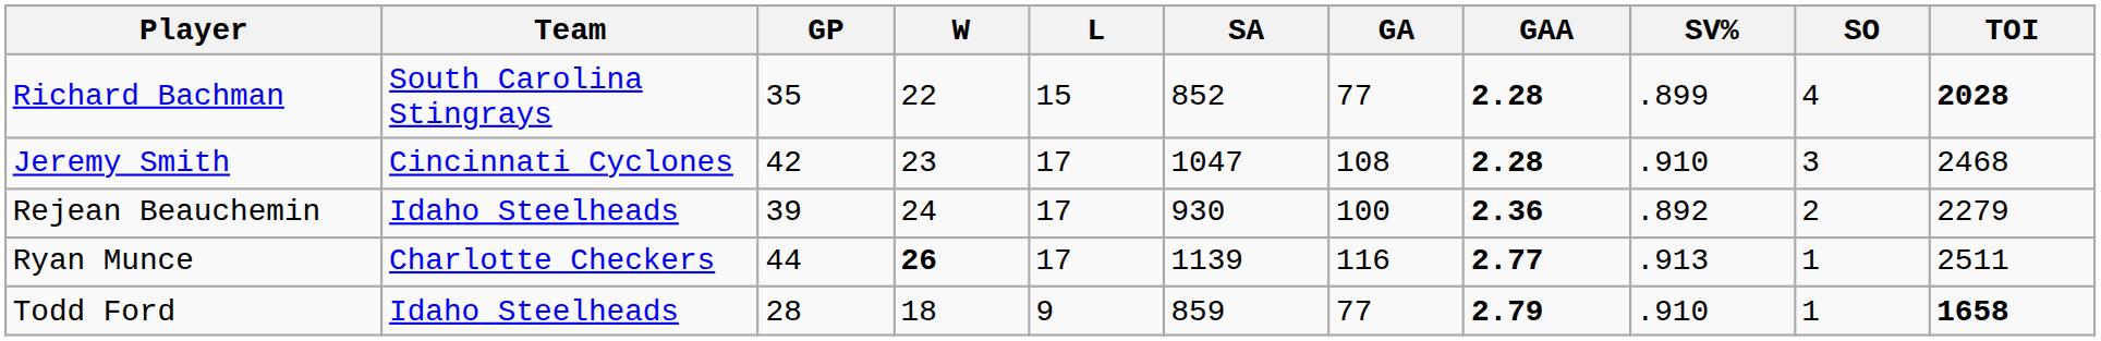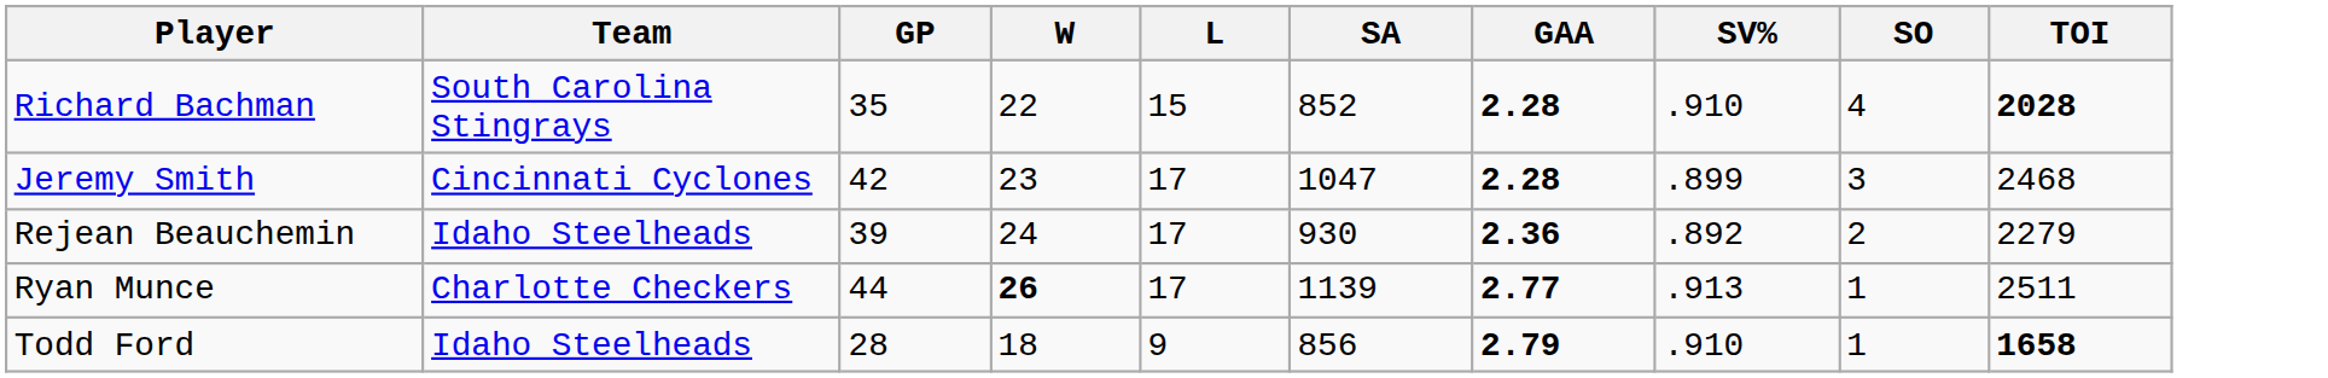- column: GA | 77 | 108 | 100 | 116 | 77
Richard Bachman | SV%: .899 -> .910
Jeremy Smith | SV%: .910 -> .899
Todd Ford | SA: 859 -> 856
